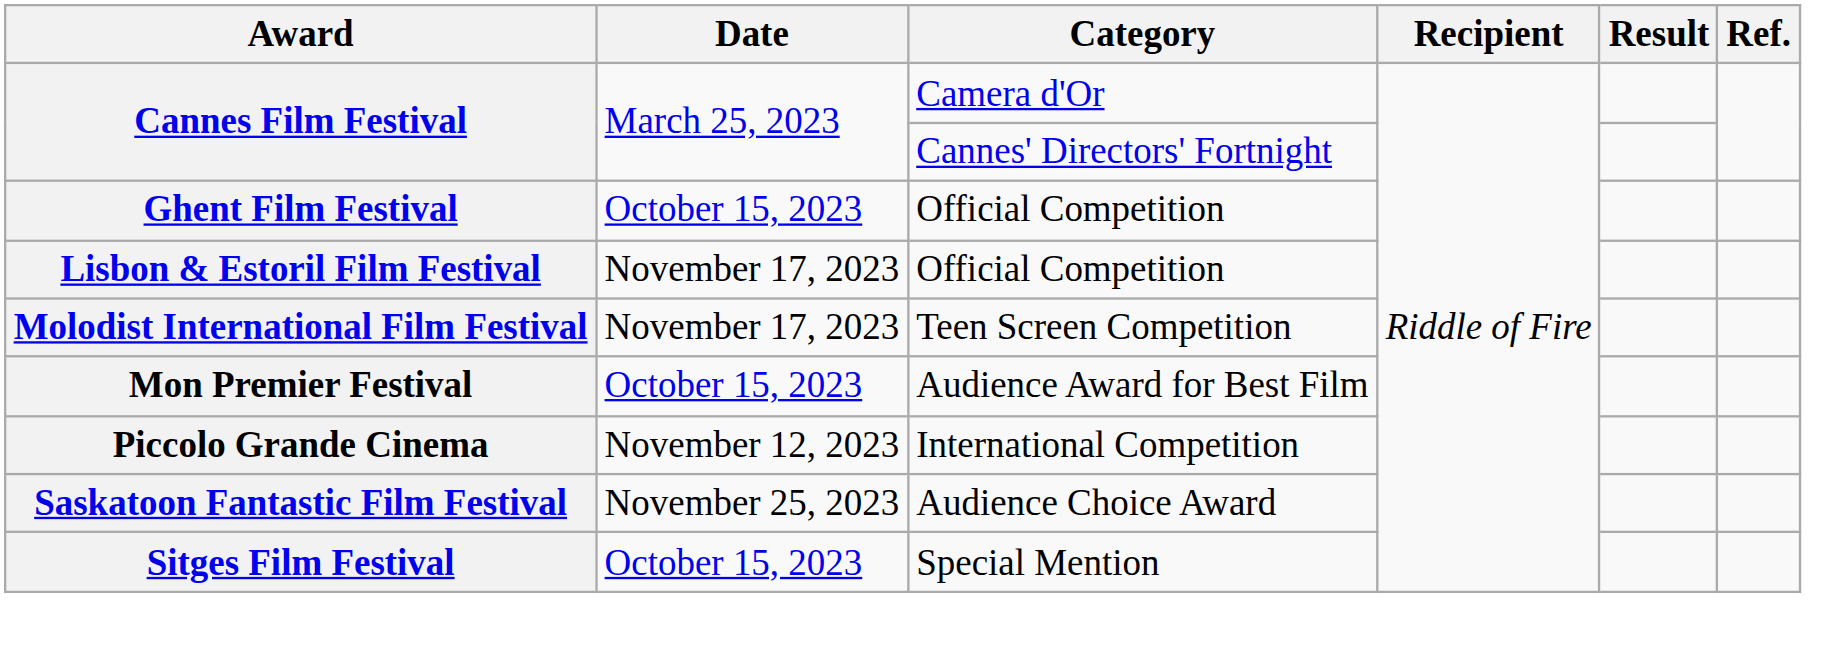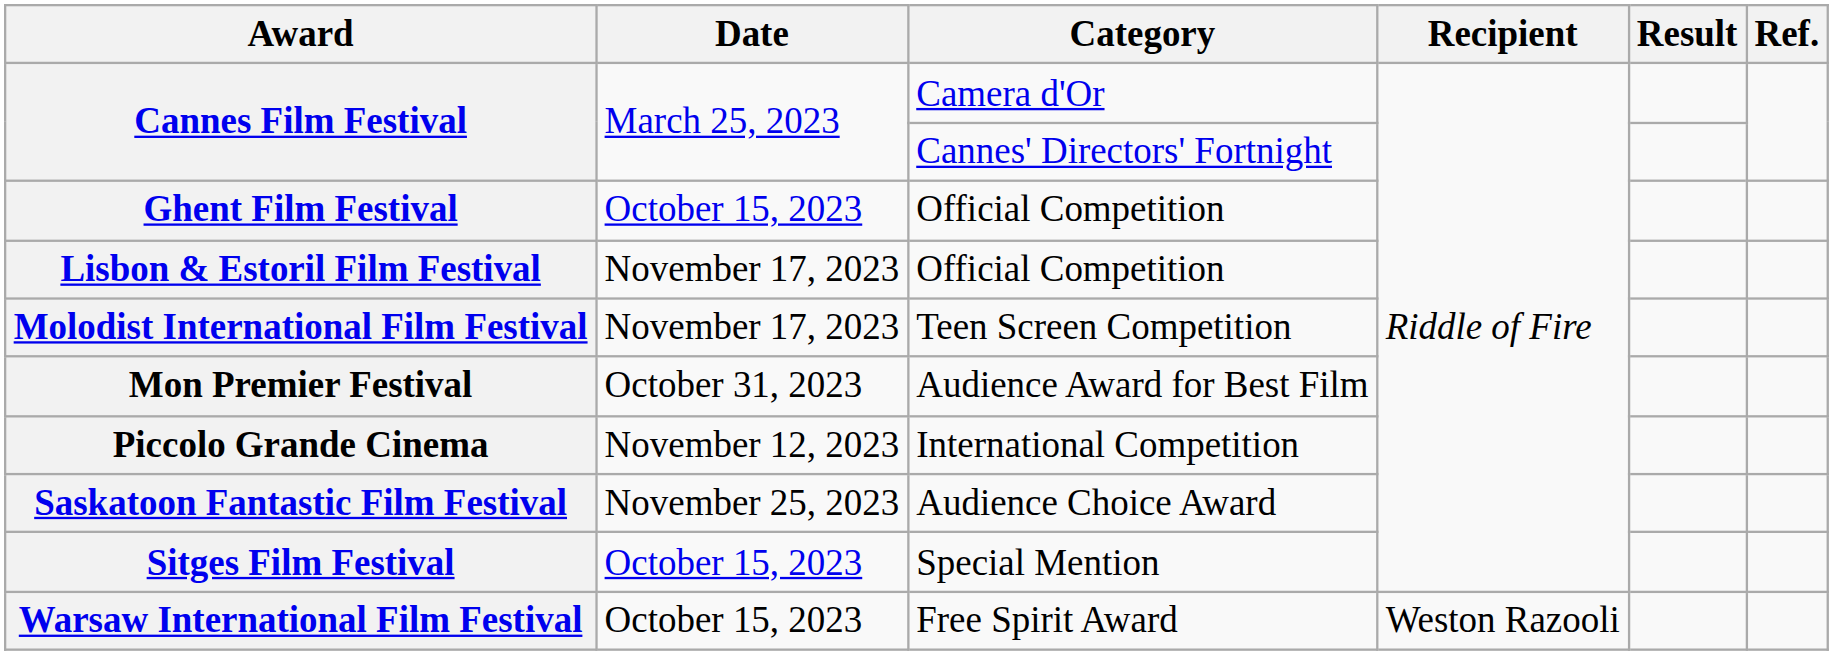Mon Premier Festival | Date: October 15, 2023 -> October 31, 2023
+ row: Warsaw International Film Festival | October 15, 2023 | Free Spirit Award | Weston Razooli
